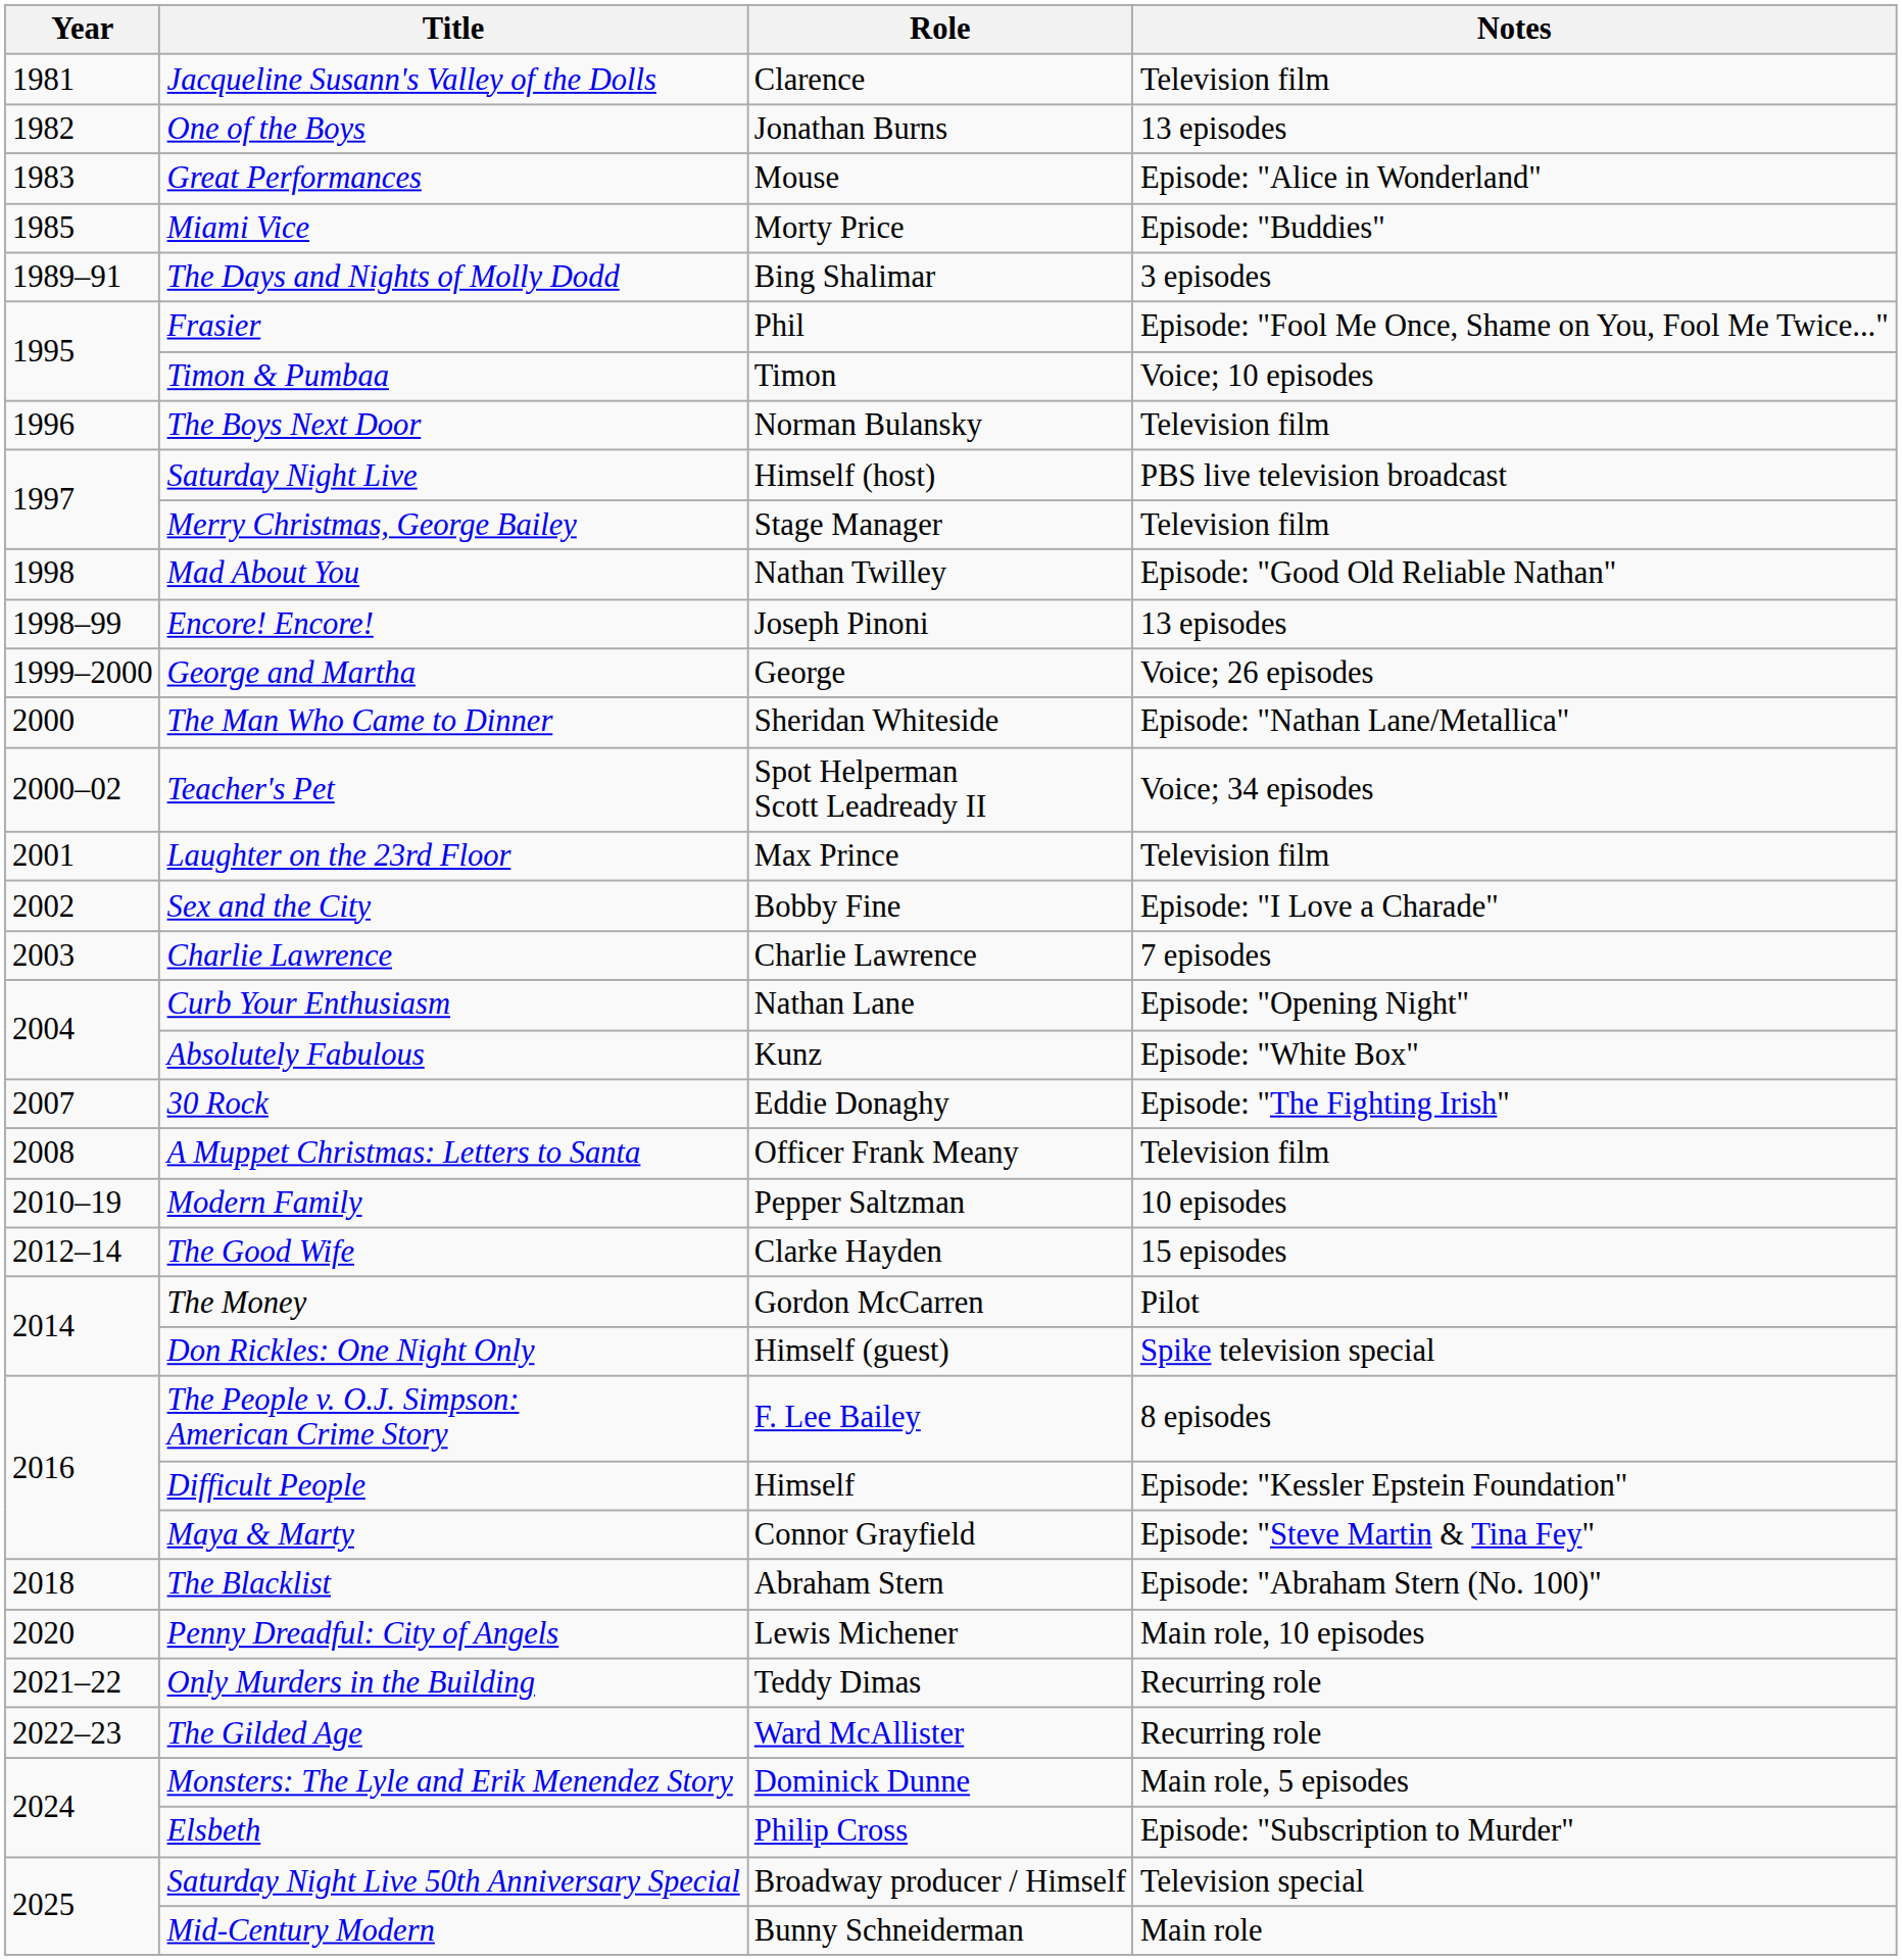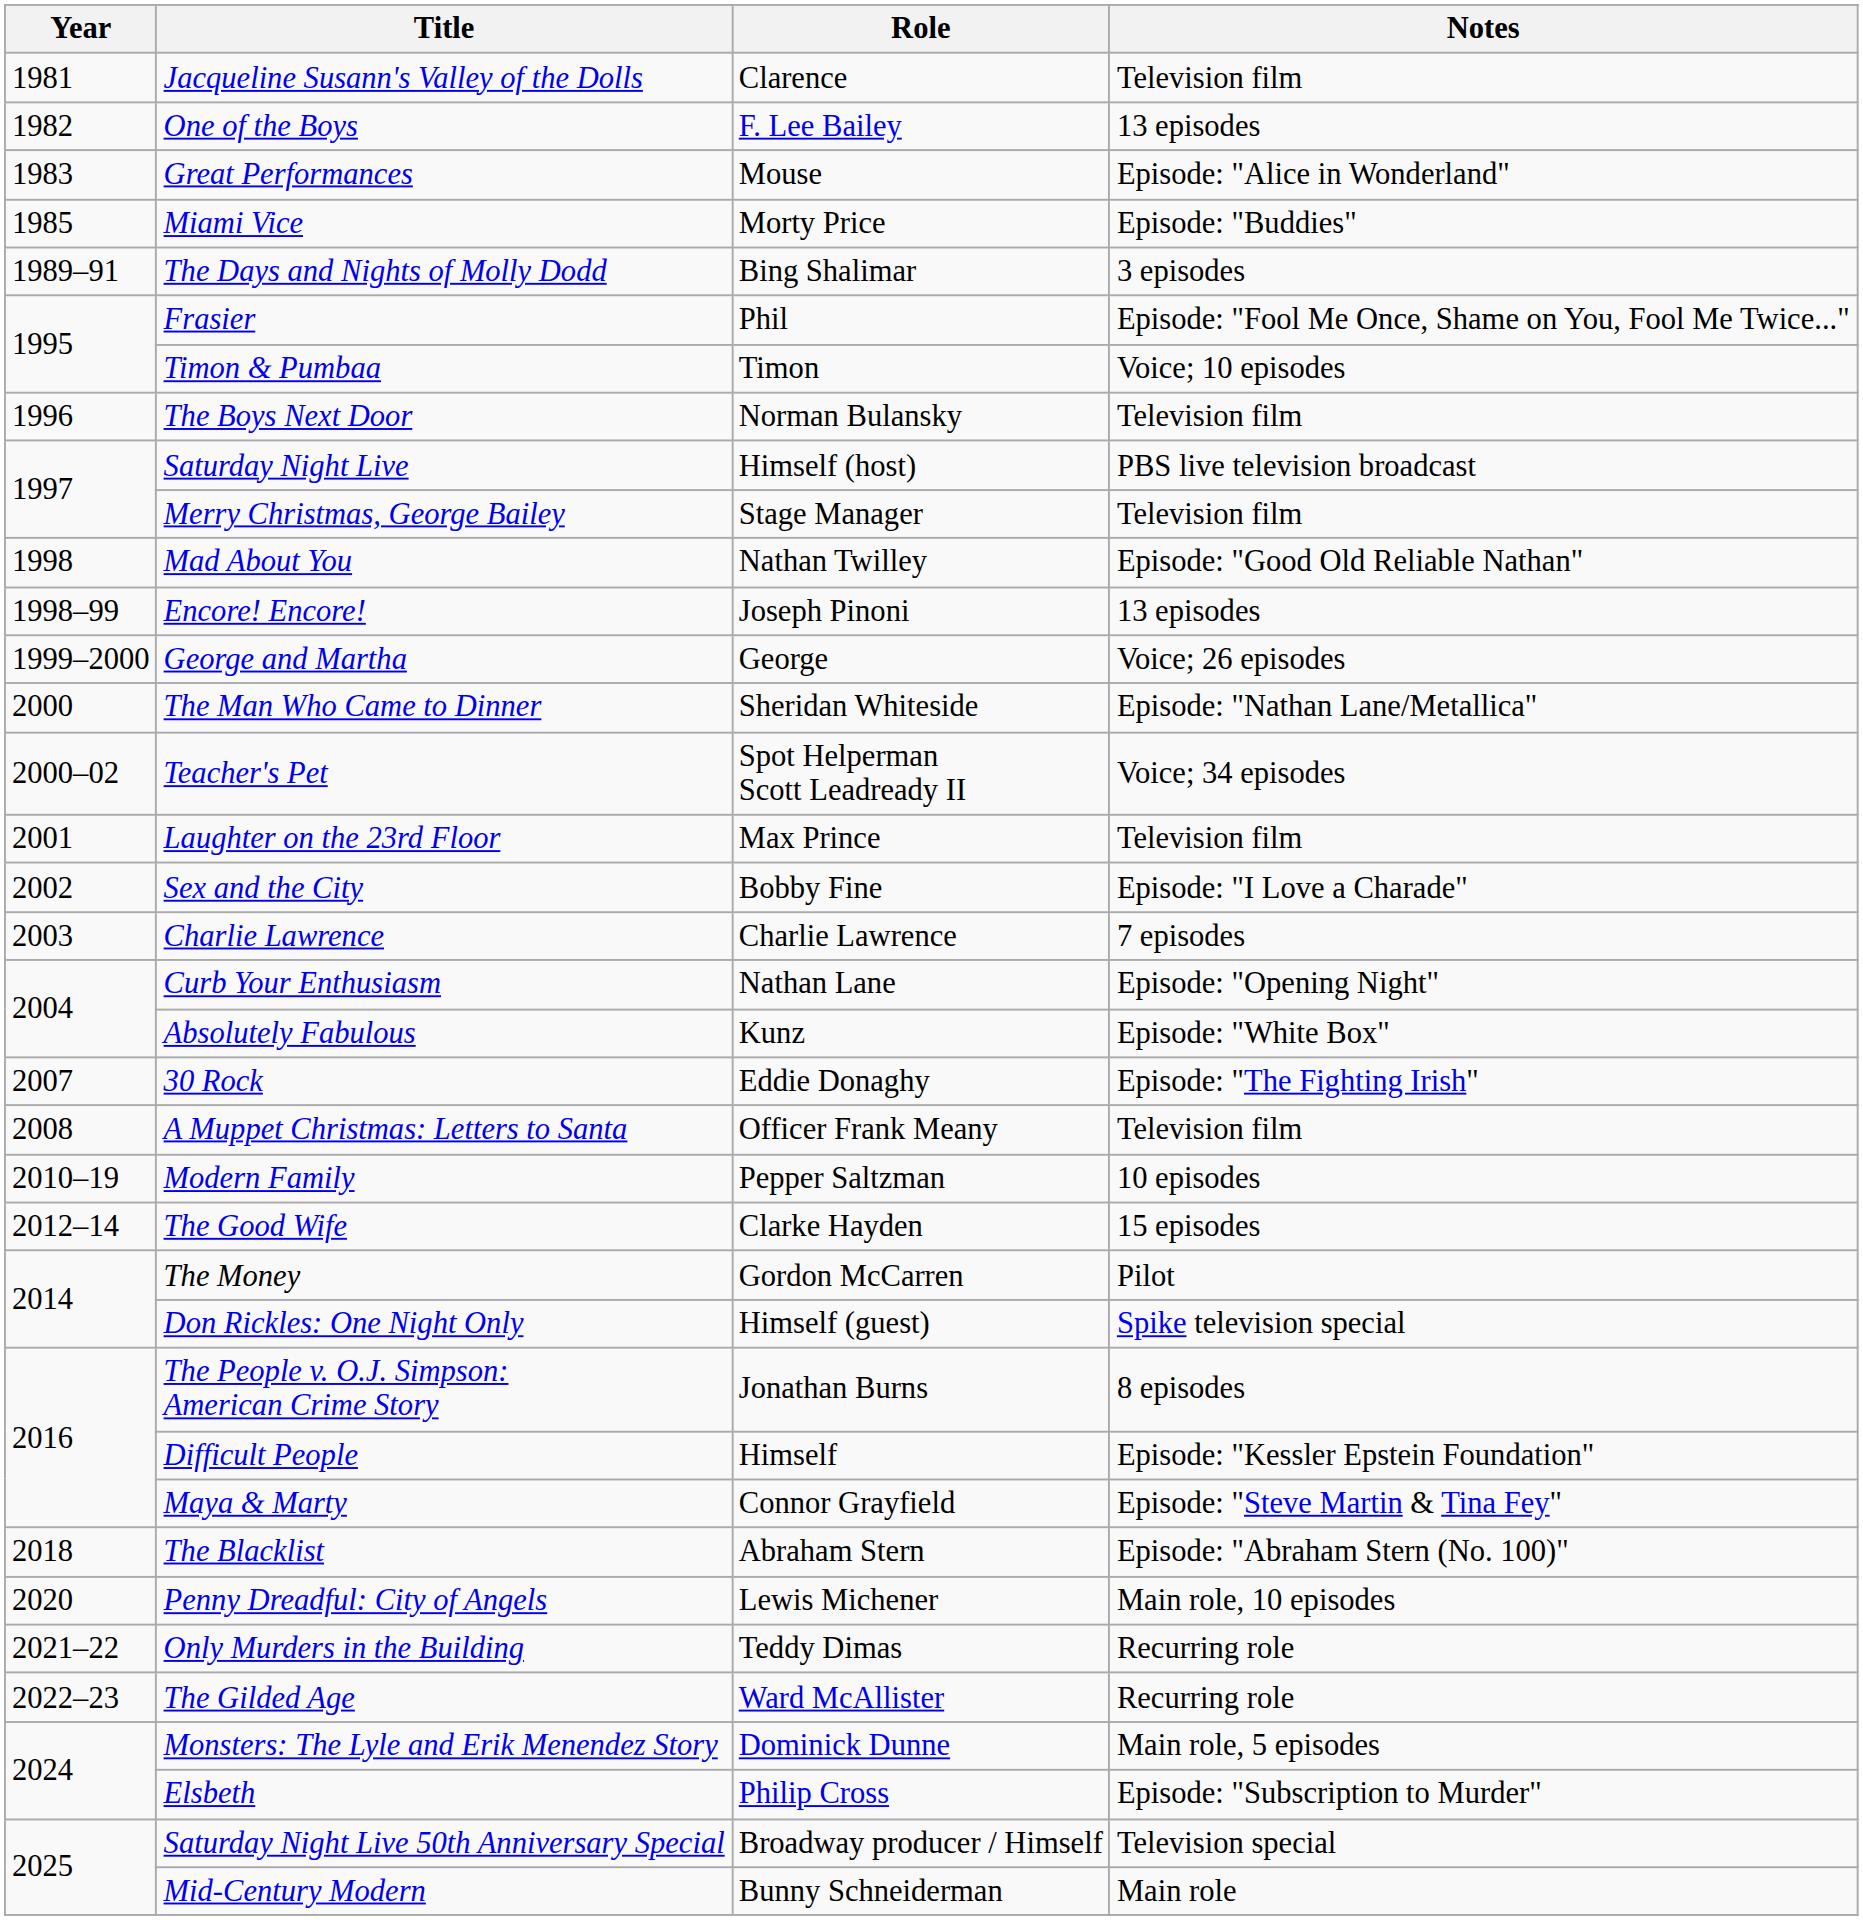One of the Boys | Role: Jonathan Burns -> F. Lee Bailey
The People v. O.J. Simpson: American Crime Story | Role: F. Lee Bailey -> Jonathan Burns
